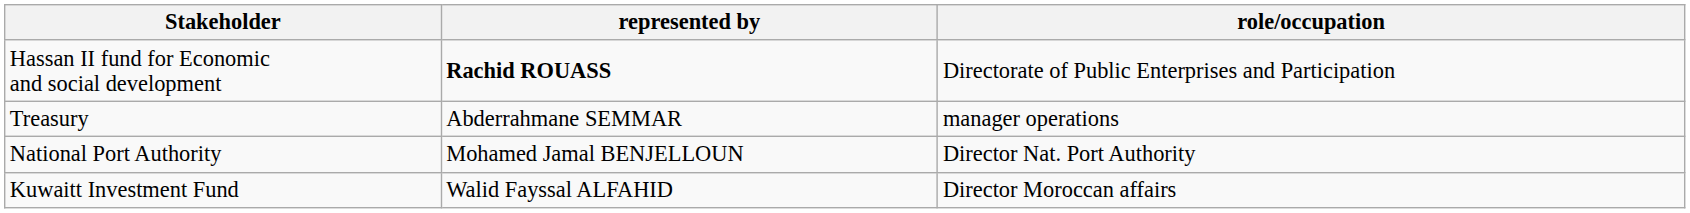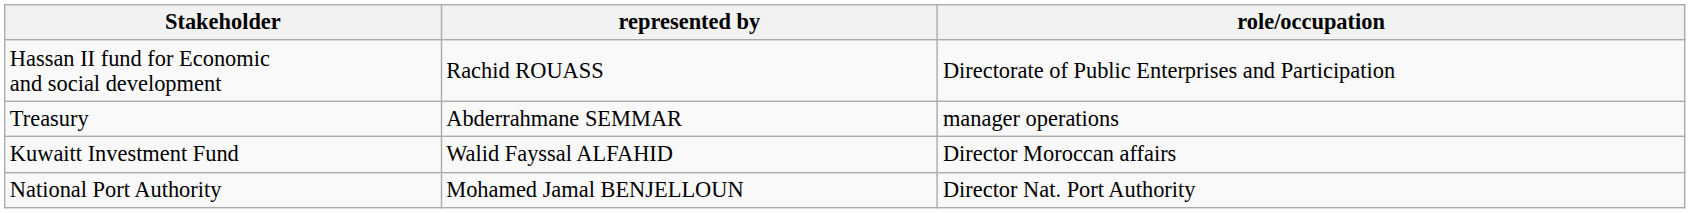Hassan II fund for Economic and social development | represented by: bold -> normal
rows swapped: Kuwaitt Investment Fund <-> National Port Authority
